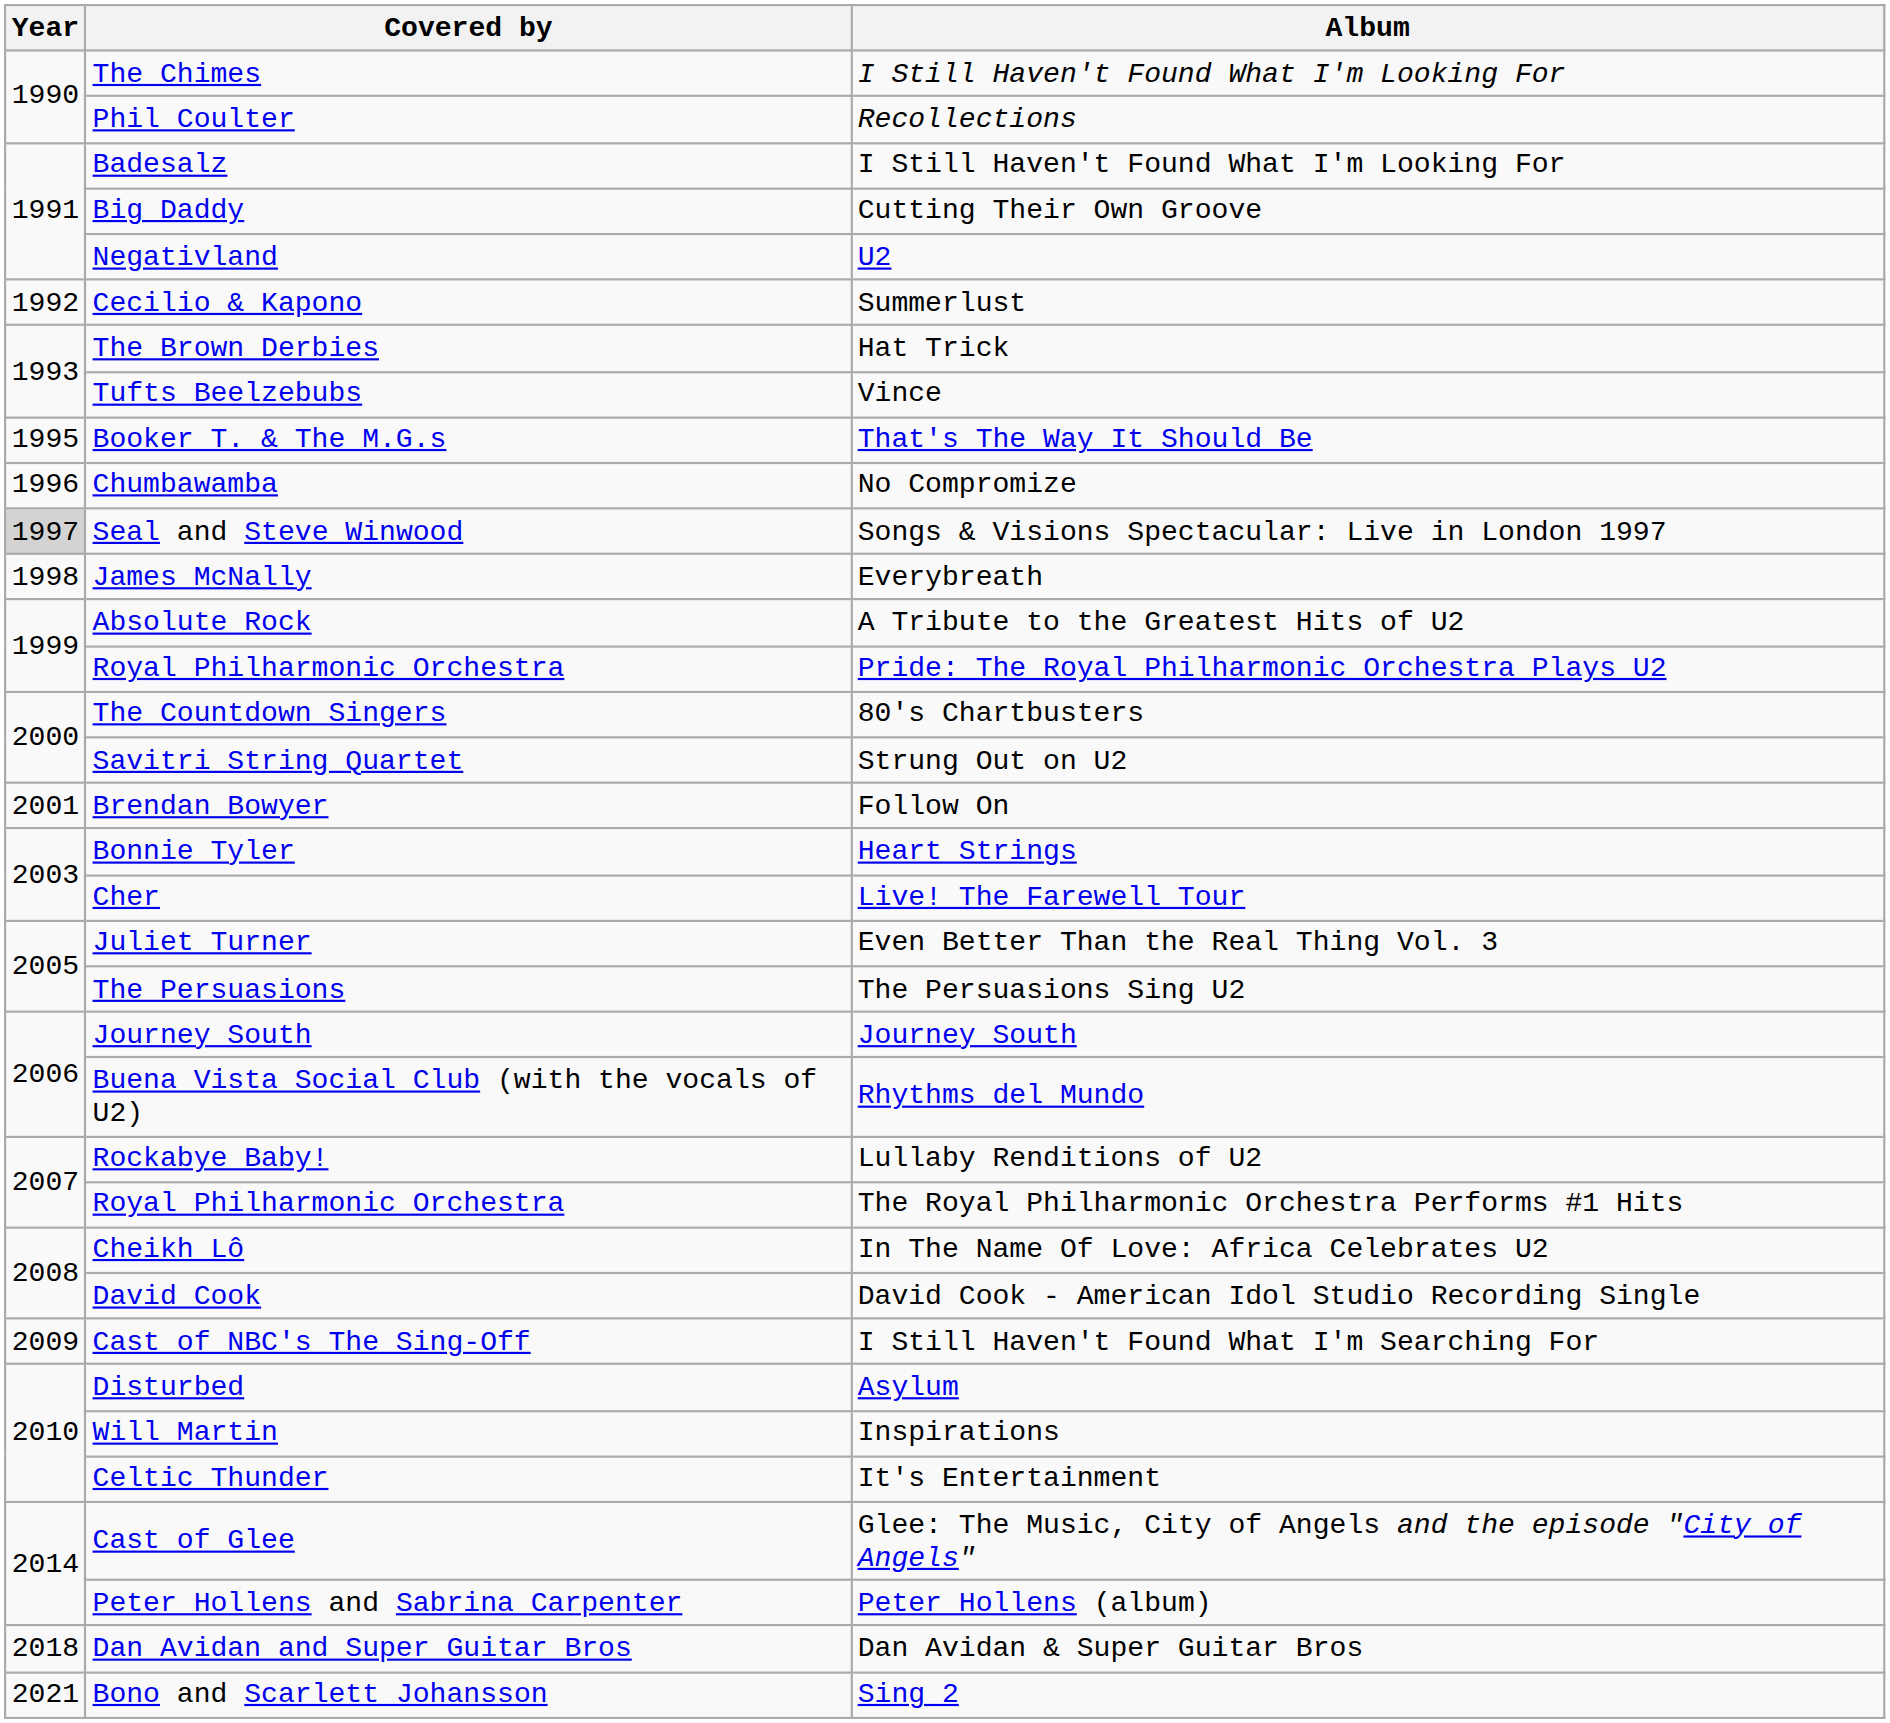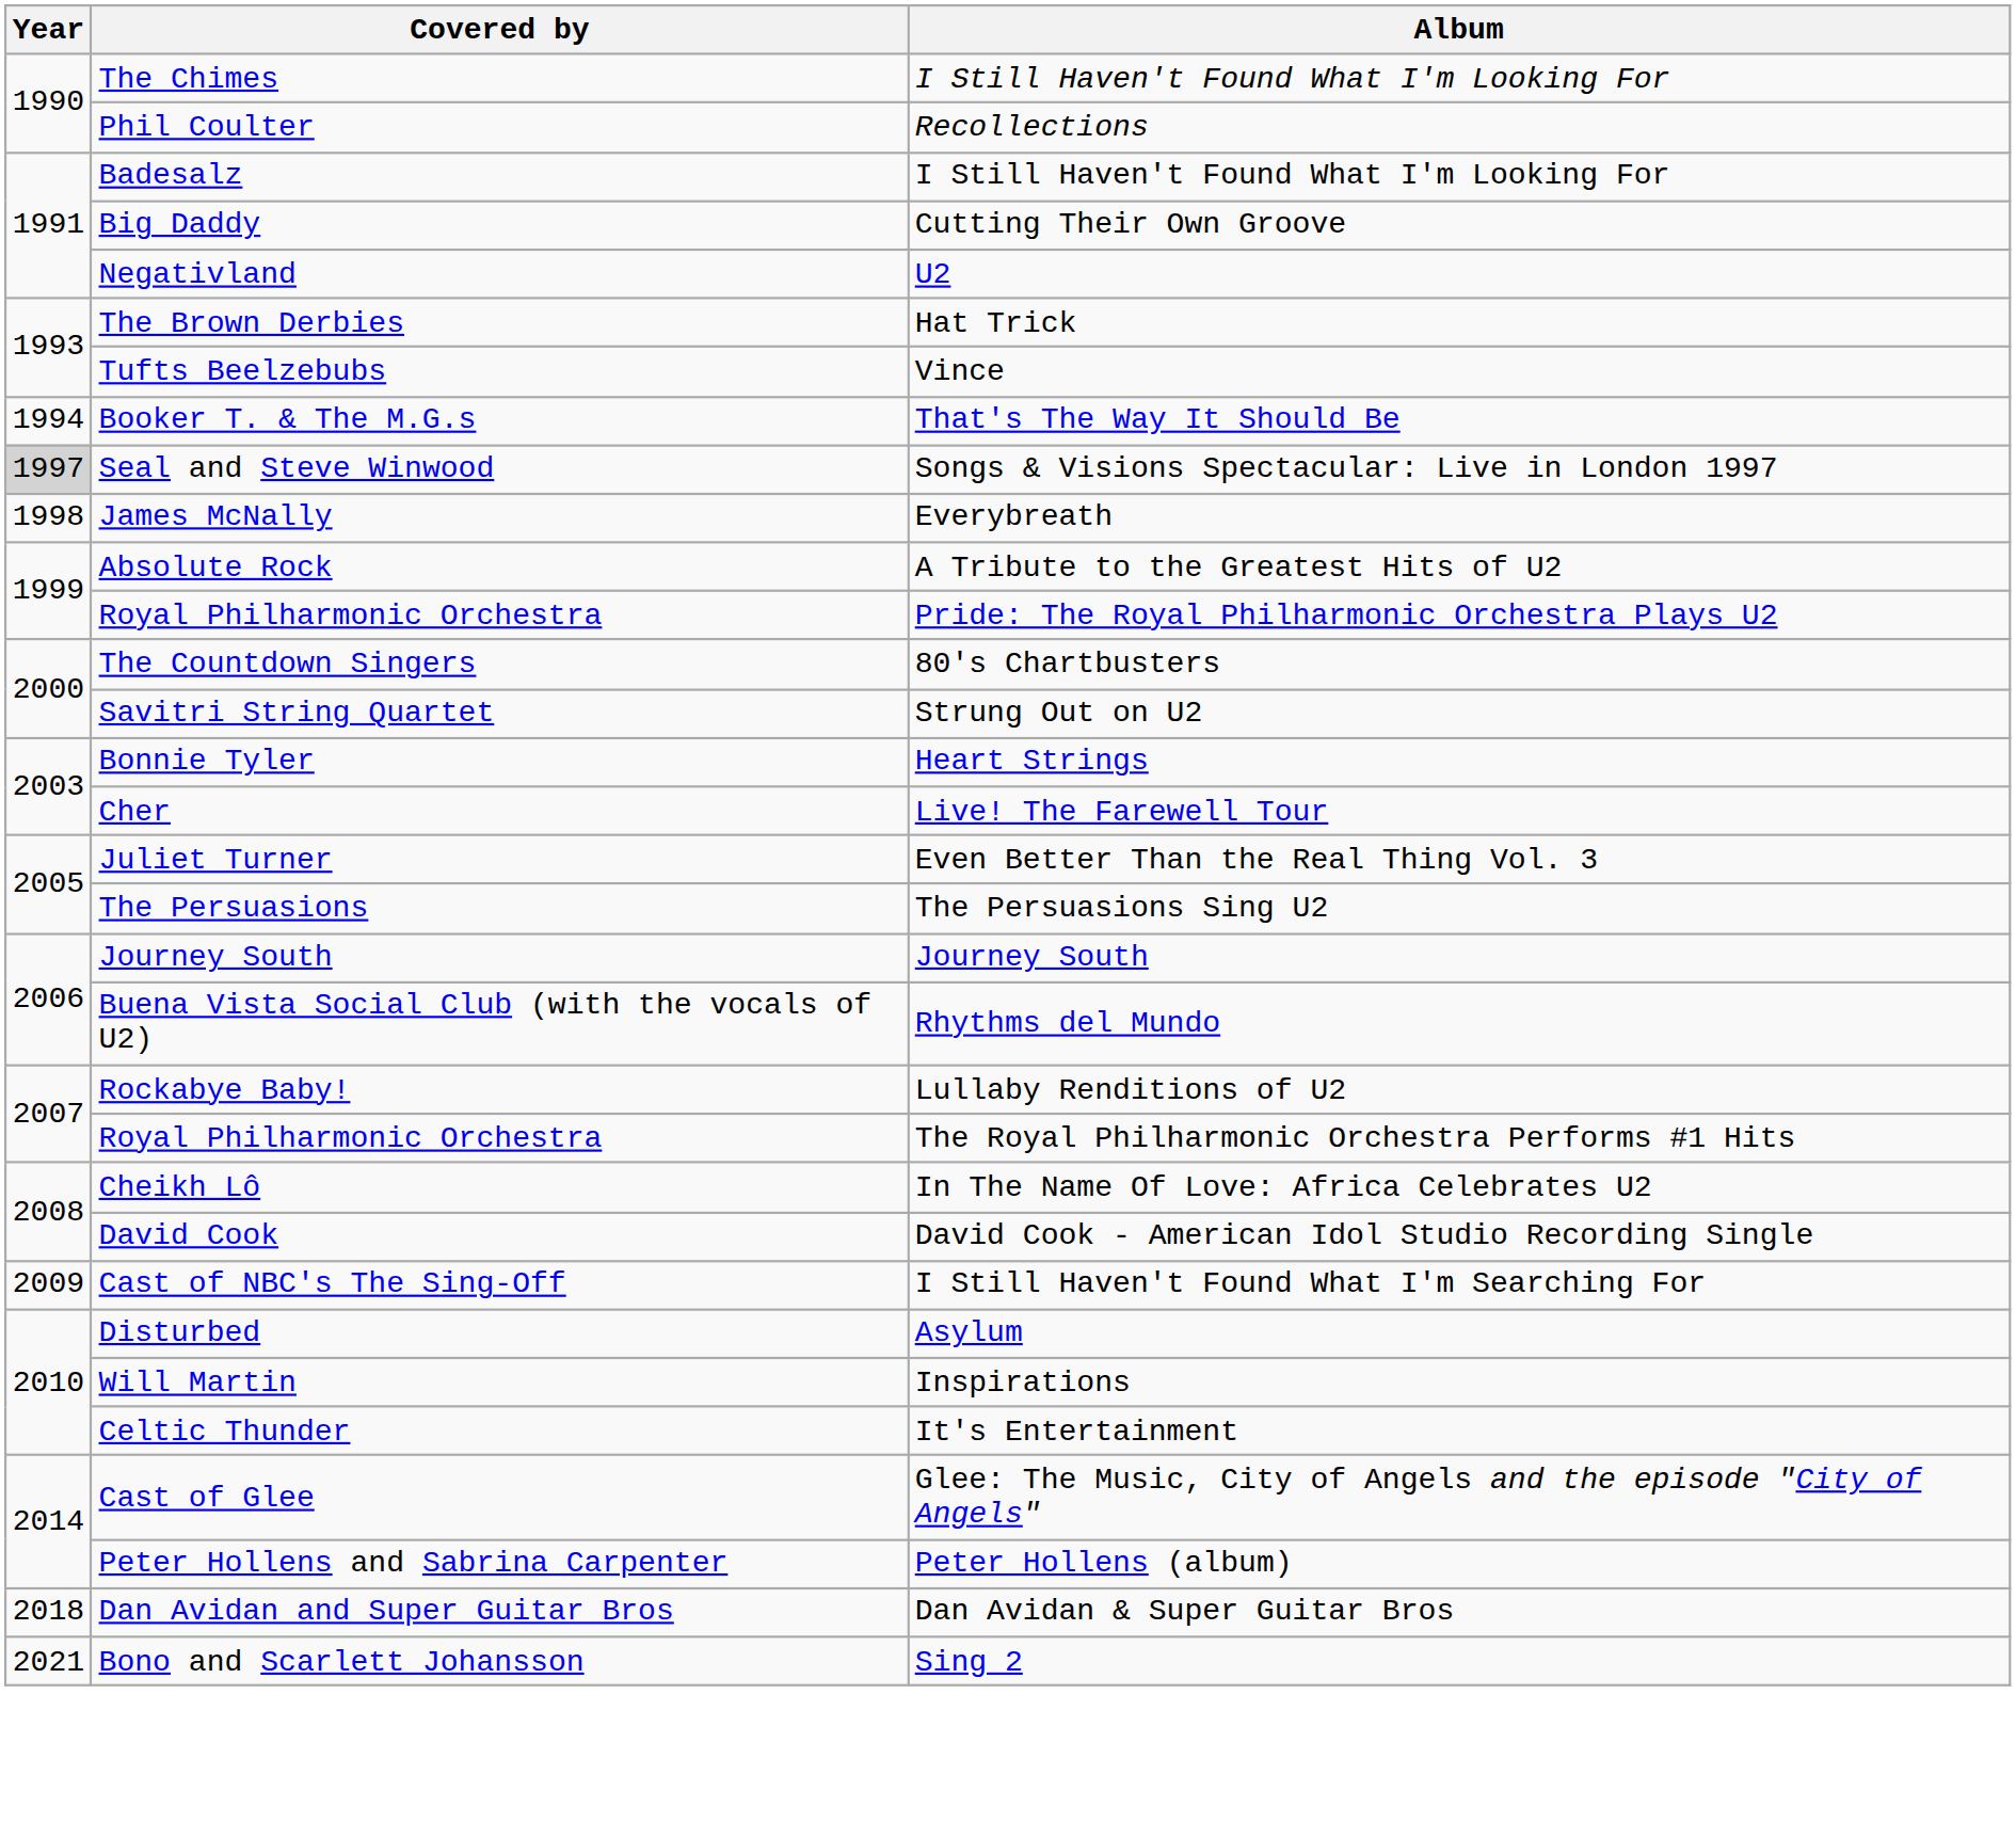- row: 1992 | Cecilio & Kapono | Summerlust
Booker T. & The M.G.s | Year: 1995 -> 1994
- row: 1996 | Chumbawamba | No Compromize
- row: 2001 | Brendan Bowyer | Follow On
